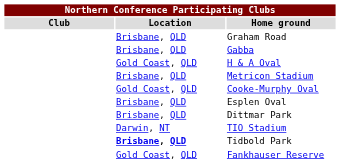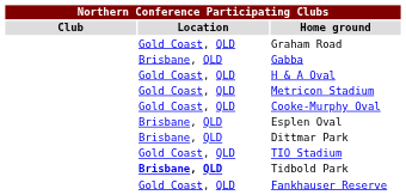Graham Road | Location: Brisbane, QLD -> Gold Coast, QLD
Metricon Stadium | Location: Brisbane, QLD -> Gold Coast, QLD
TIO Stadium | Location: Darwin, NT -> Gold Coast, QLD
